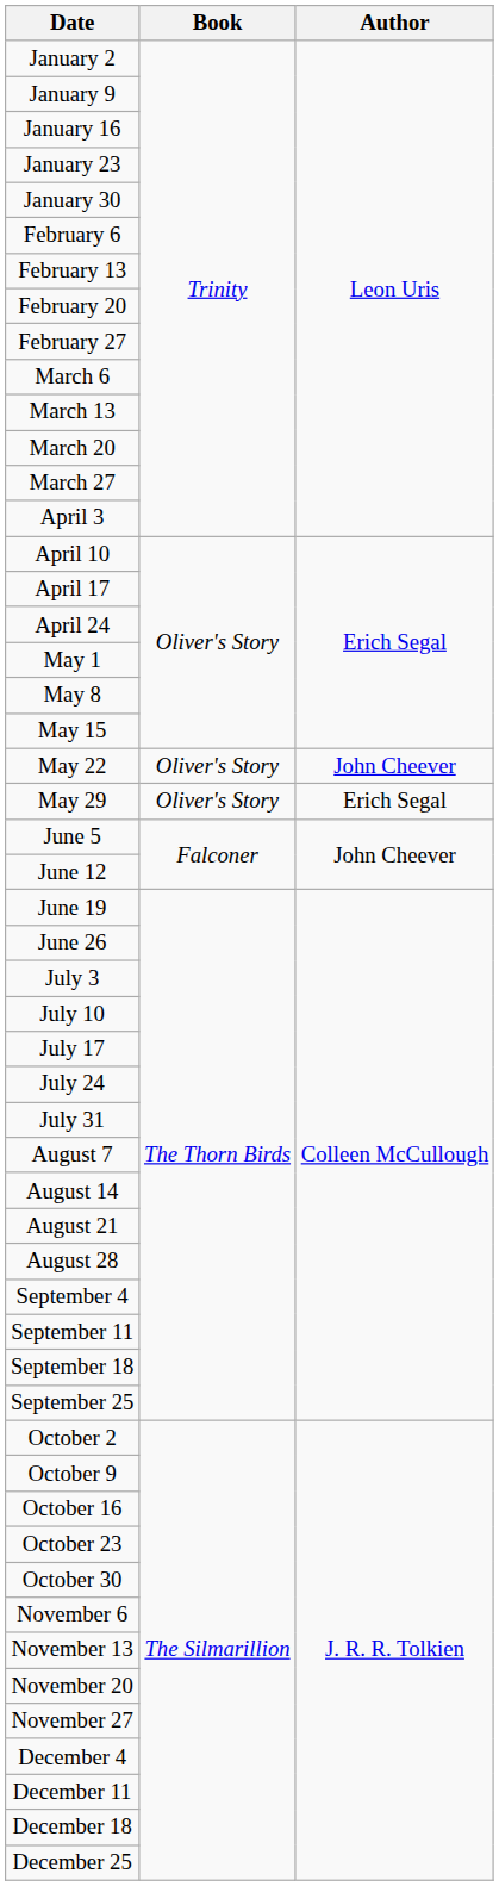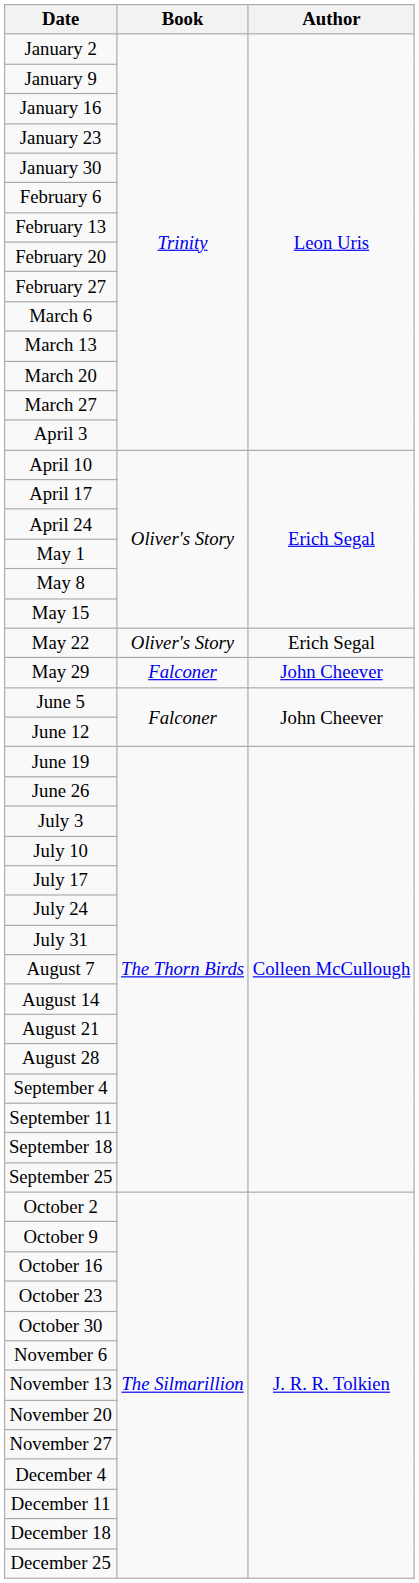May 22 | Author: John Cheever -> Erich Segal
May 29 | Book: Oliver's Story -> Falconer
May 29 | Author: Erich Segal -> John Cheever
